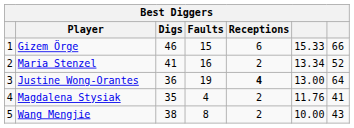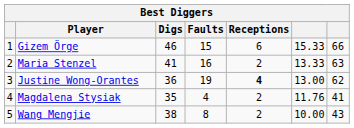Maria Stenzel | column 6: 13.34 -> 13.33
Maria Stenzel | column 7: 52 -> 63
Justine Wong-Orantes | column 7: 64 -> 62
